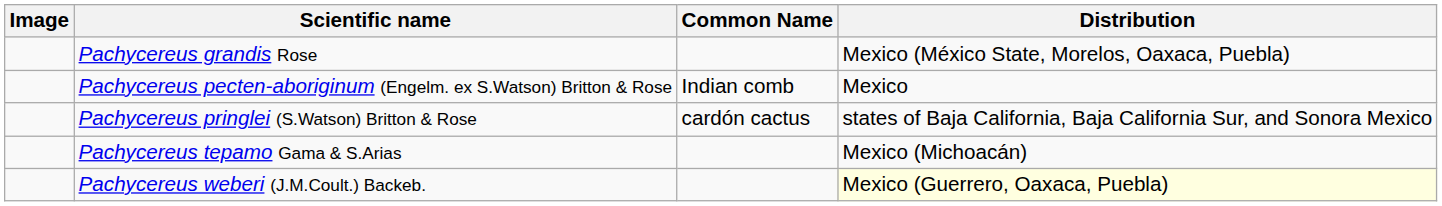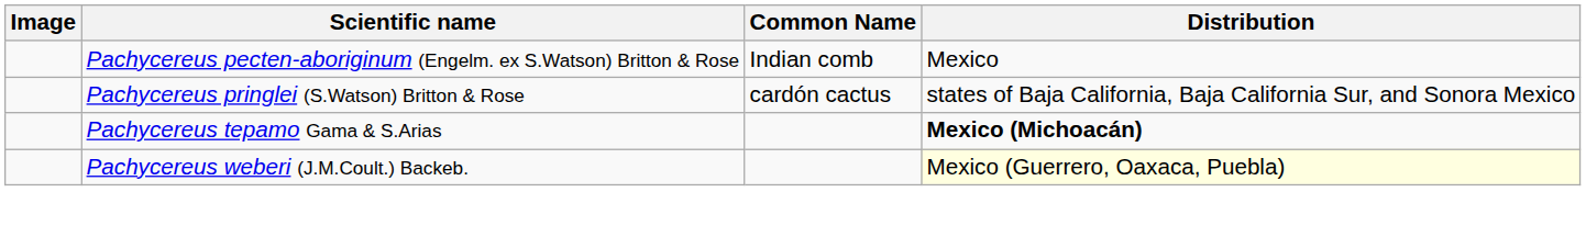- row: Pachycereus grandis Rose | Mexico (México State, Morelos, Oaxaca, Puebla)
Pachycereus tepamo Gama & S.Arias | Distribution: normal -> bold
